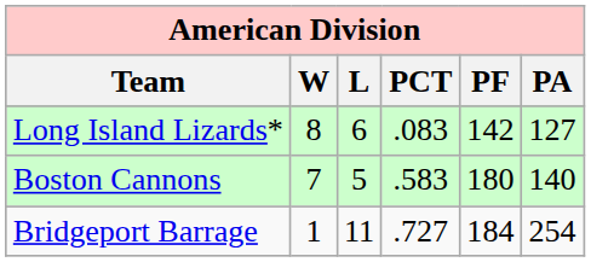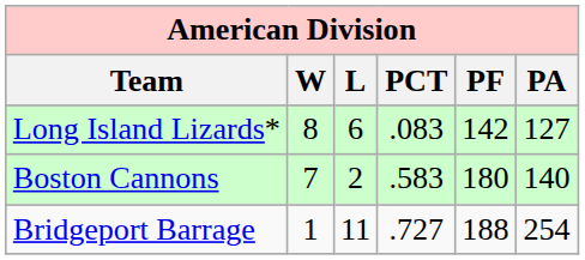Boston Cannons | L: 5 -> 2
Bridgeport Barrage | PF: 184 -> 188
